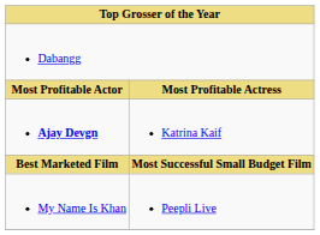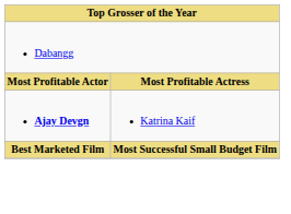- row: My Name Is Khan | Peepli Live
